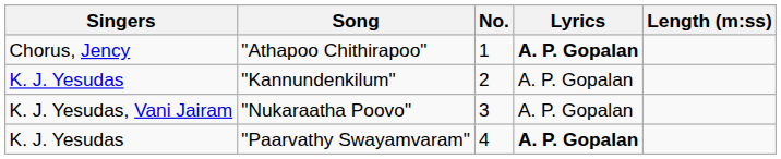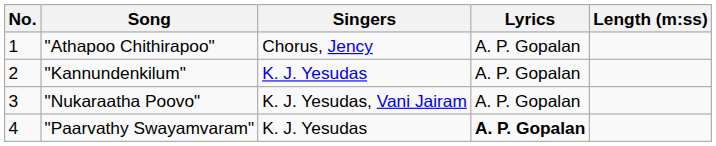columns swapped: No. <-> Singers
"Athapoo Chithirapoo" | Lyrics: bold -> normal
